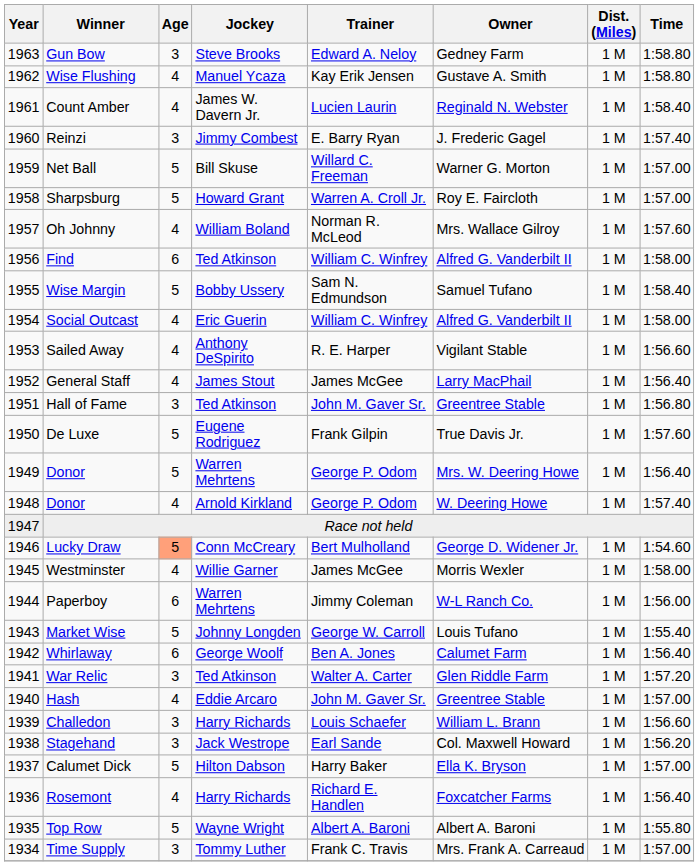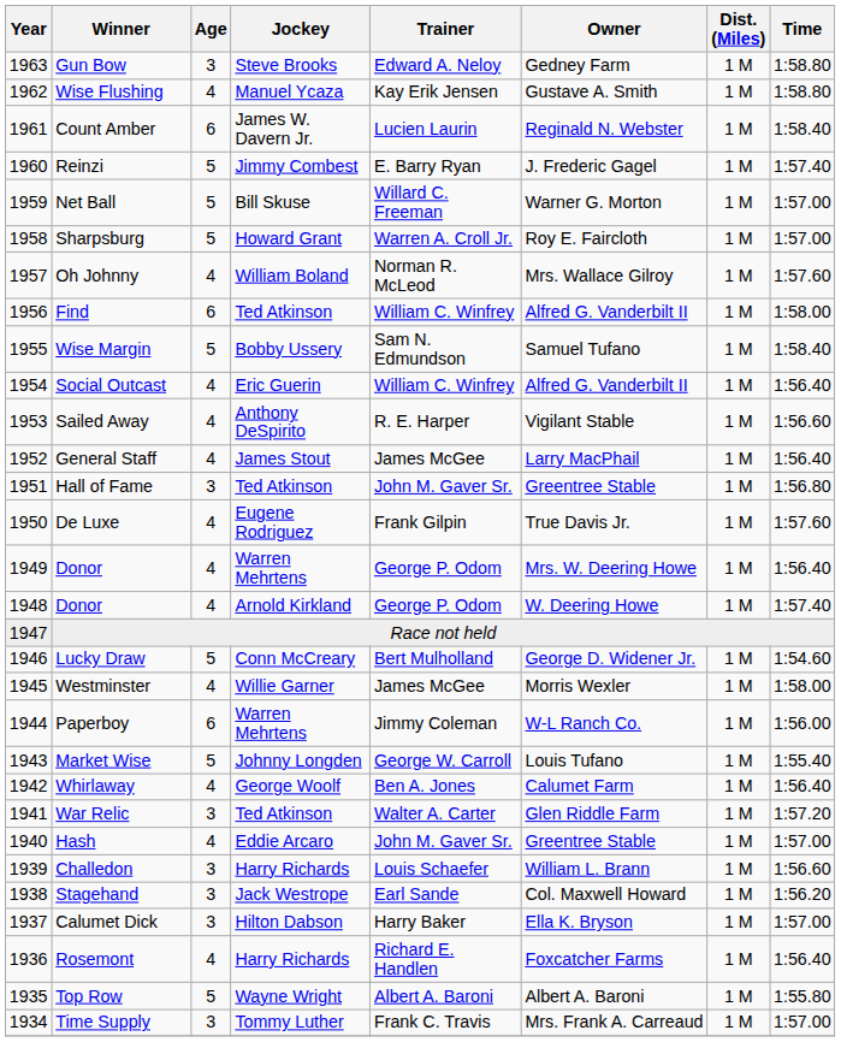Count Amber | Age: 4 -> 6
Reinzi | Age: 3 -> 5
Social Outcast | Time: 1:58.00 -> 1:56.40
De Luxe | Age: 5 -> 4
1949 / Donor | Age: 5 -> 4
Lucky Draw | Age: lightsalmon background -> no background
Whirlaway | Age: 6 -> 4
Calumet Dick | Age: 5 -> 3
